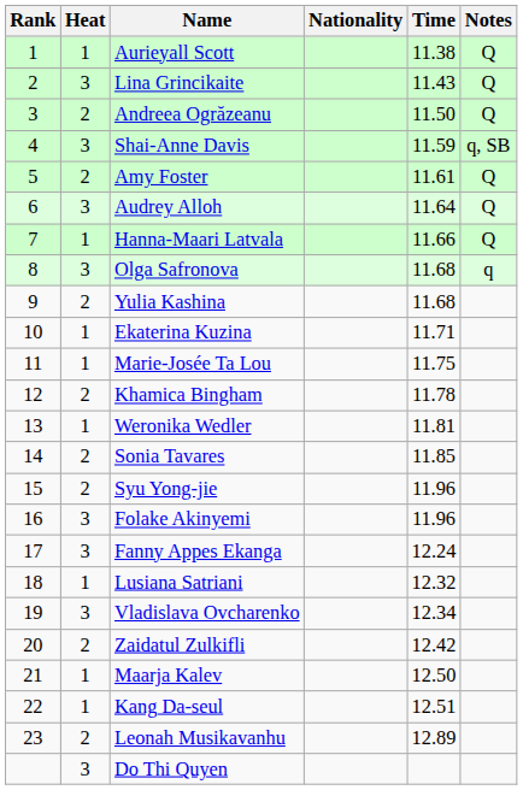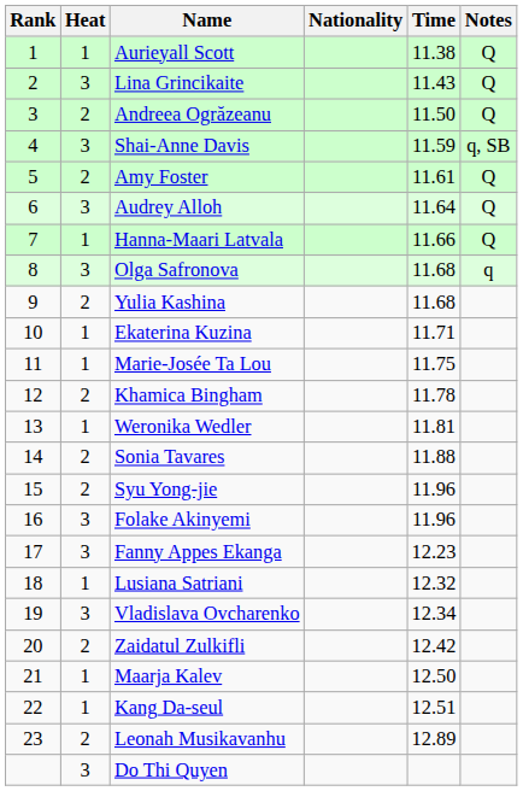Sonia Tavares | Time: 11.85 -> 11.88
Fanny Appes Ekanga | Time: 12.24 -> 12.23
